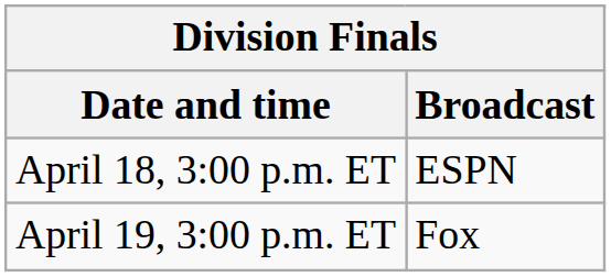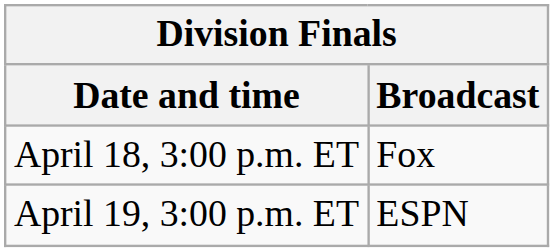April 18, 3:00 p.m. ET | Broadcast: ESPN -> Fox
April 19, 3:00 p.m. ET | Broadcast: Fox -> ESPN
